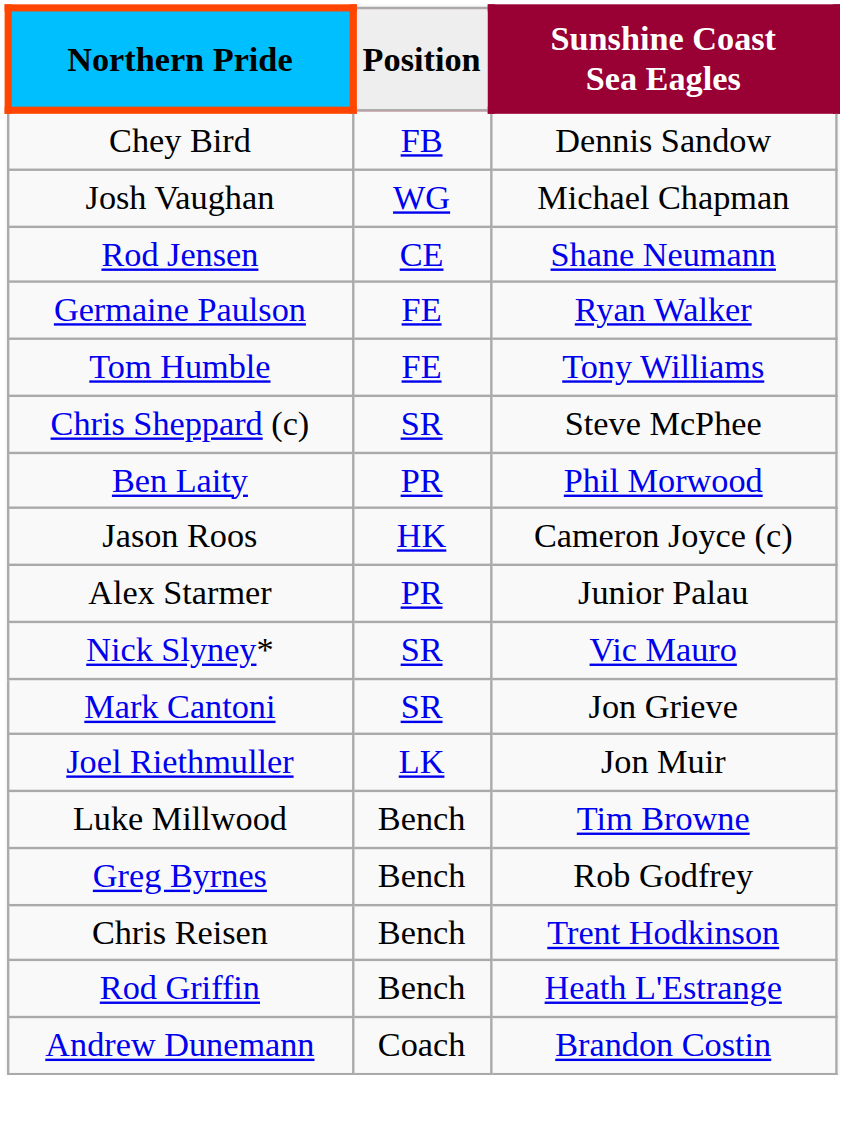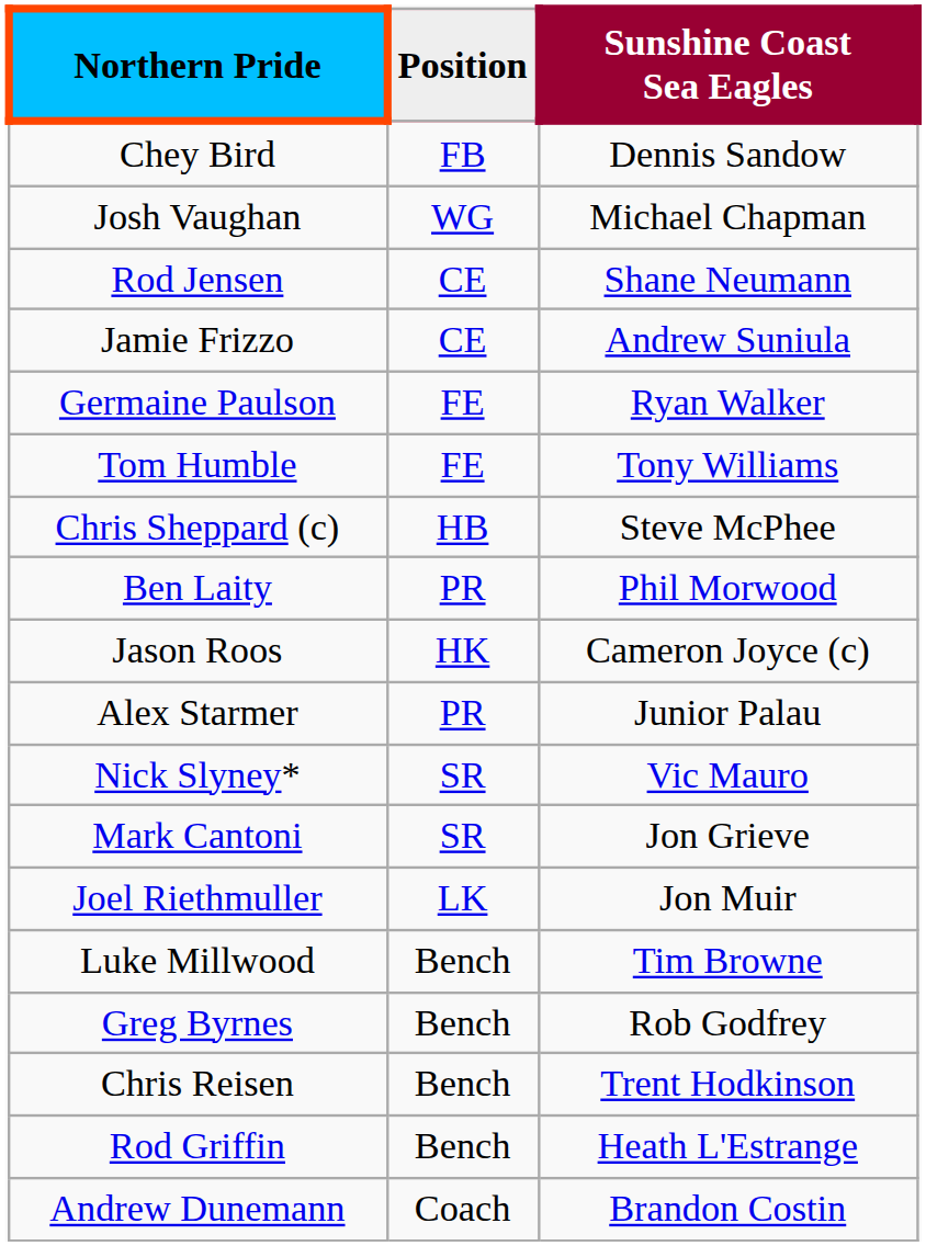+ row: Jamie Frizzo | CE | Andrew Suniula
Chris Sheppard (c) | Position: SR -> HB
